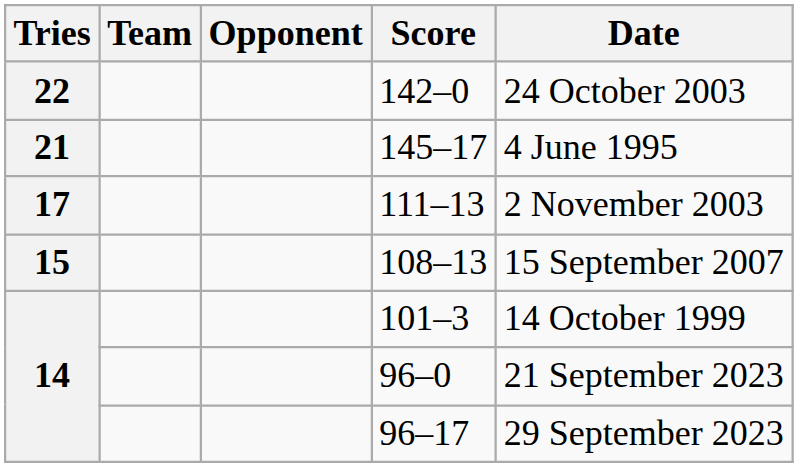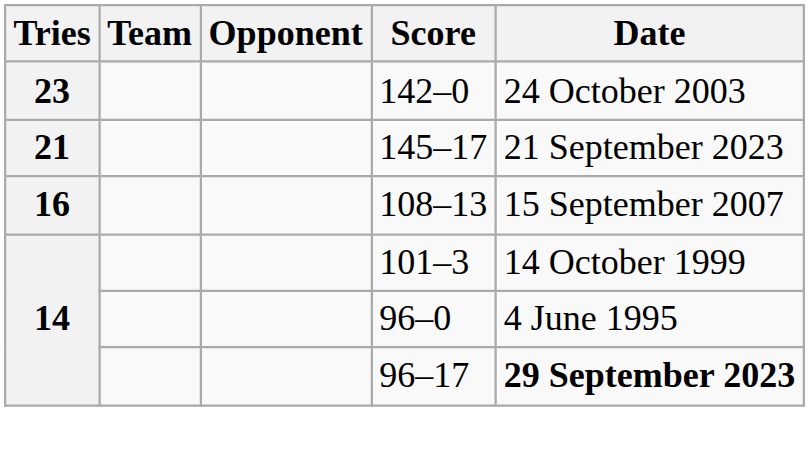142–0 | Tries: 22 -> 23
145–17 | Date: 4 June 1995 -> 21 September 2023
- row: 17 | 111–13 | 2 November 2003
108–13 | Tries: 15 -> 16
96–0 | Date: 21 September 2023 -> 4 June 1995
96–17 | Date: normal -> bold
